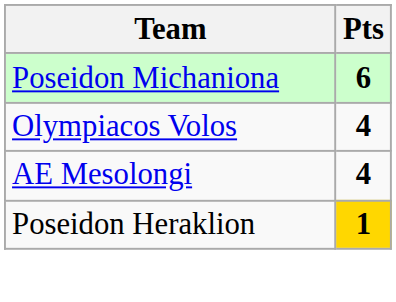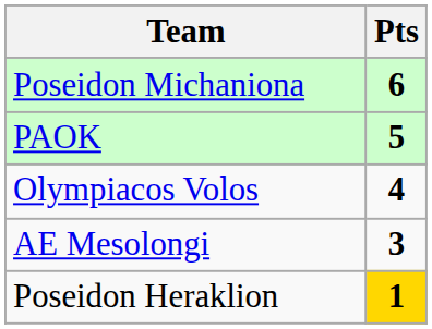+ row: PAOK | 5
AE Mesolongi | Pts: 4 -> 3
